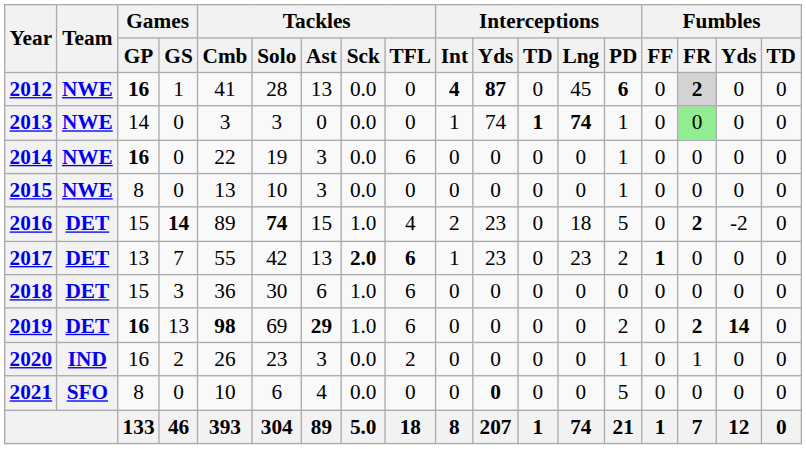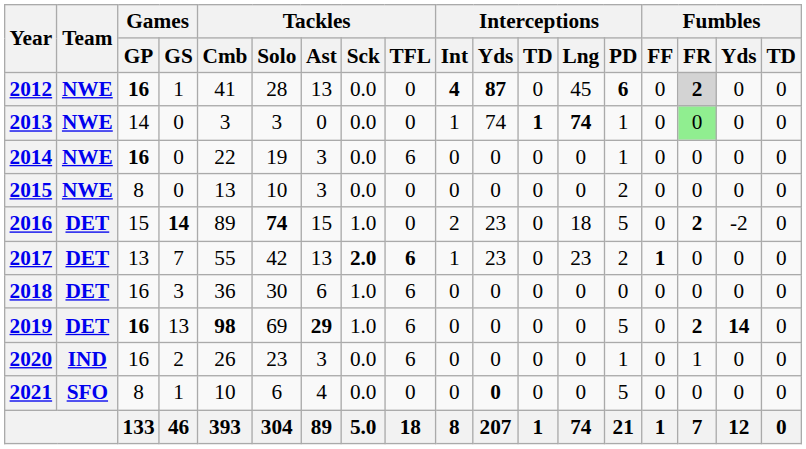2015 | Interceptions / PD: 1 -> 2
2016 | Tackles / TFL: 4 -> 0
2018 | Games / GP: 15 -> 16
2019 | Interceptions / PD: 2 -> 5
2020 | Tackles / TFL: 2 -> 6
2021 | Games / GS: 0 -> 1
